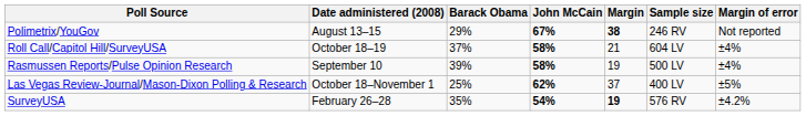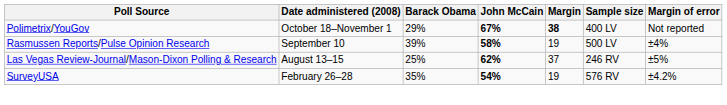Polimetrix/YouGov | Date administered (2008): August 13–15 -> October 18–November 1
Polimetrix/YouGov | Sample size: 246 RV -> 400 LV
- row: Roll Call/Capitol Hill/SurveyUSA | October 18–19 | 37% | 58% | 21 | 604 LV | ±4%
Las Vegas Review-Journal/Mason-Dixon Polling & Research | Date administered (2008): October 18–November 1 -> August 13–15
Las Vegas Review-Journal/Mason-Dixon Polling & Research | Sample size: 400 LV -> 246 RV
SurveyUSA | Margin: bold -> normal
